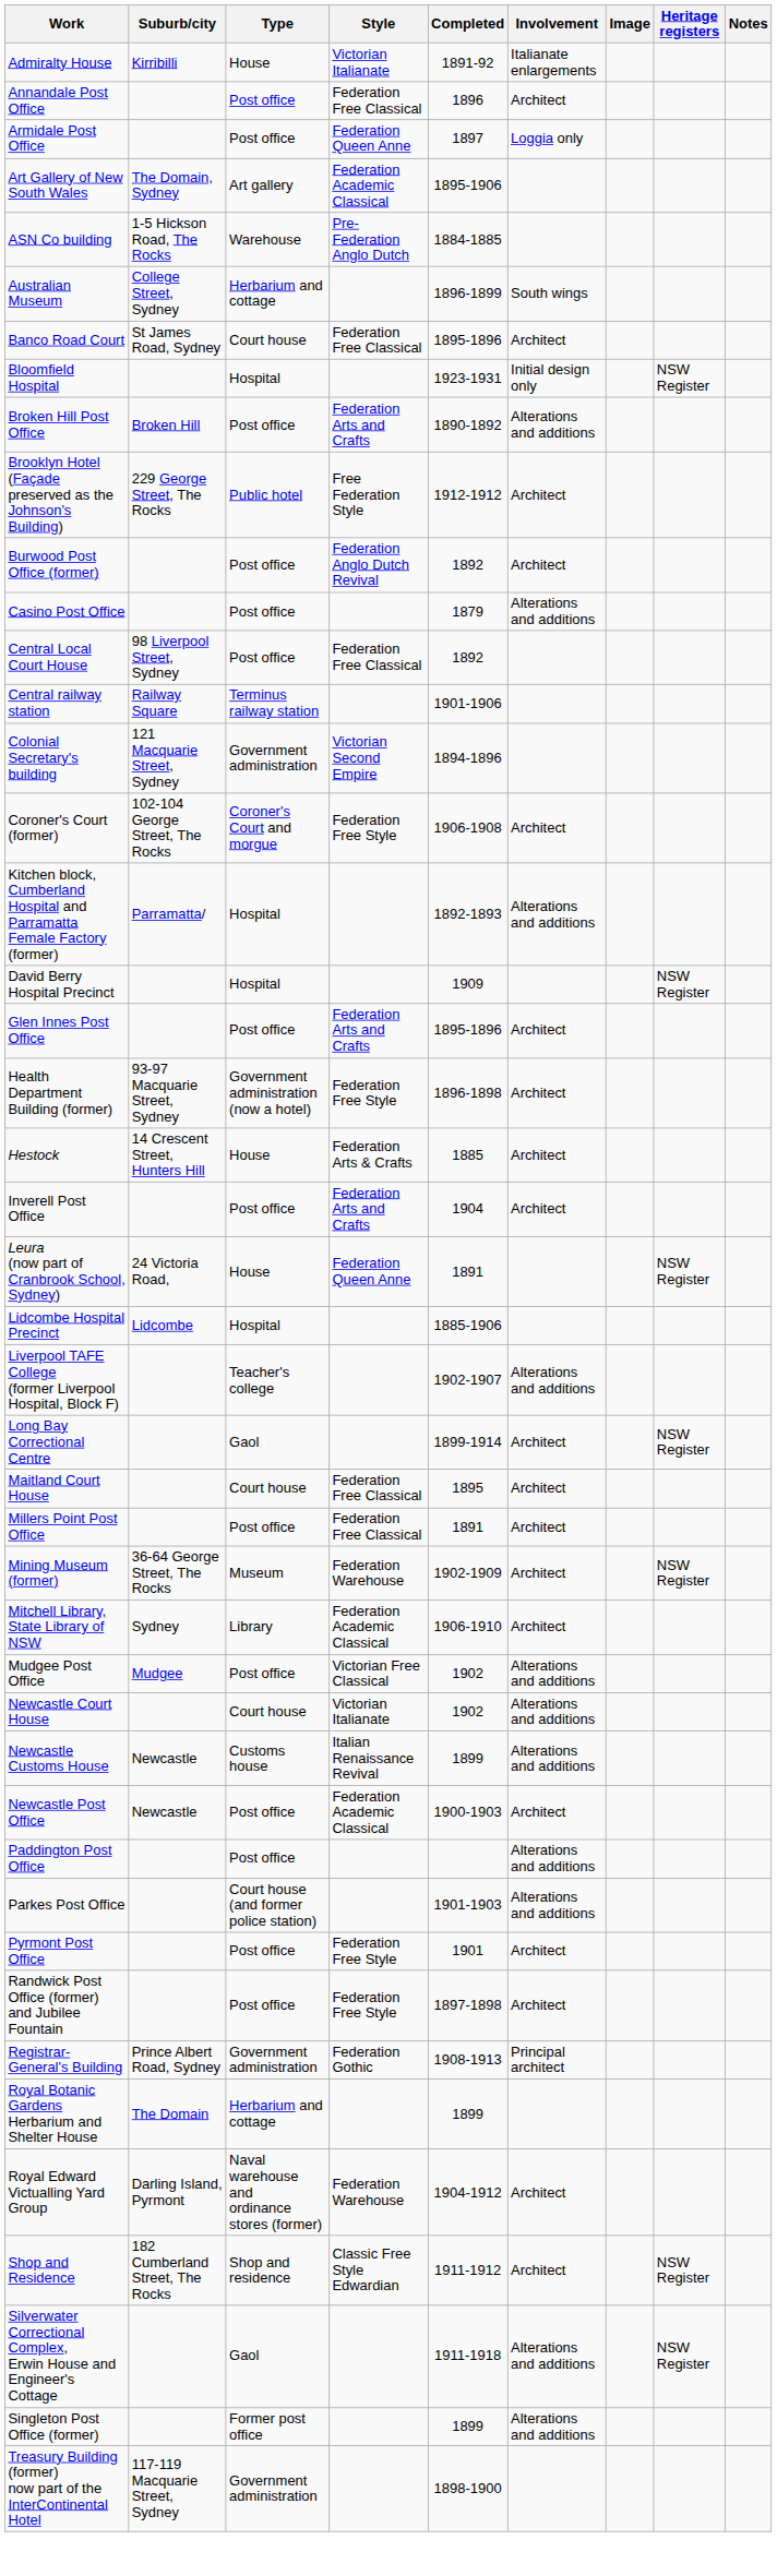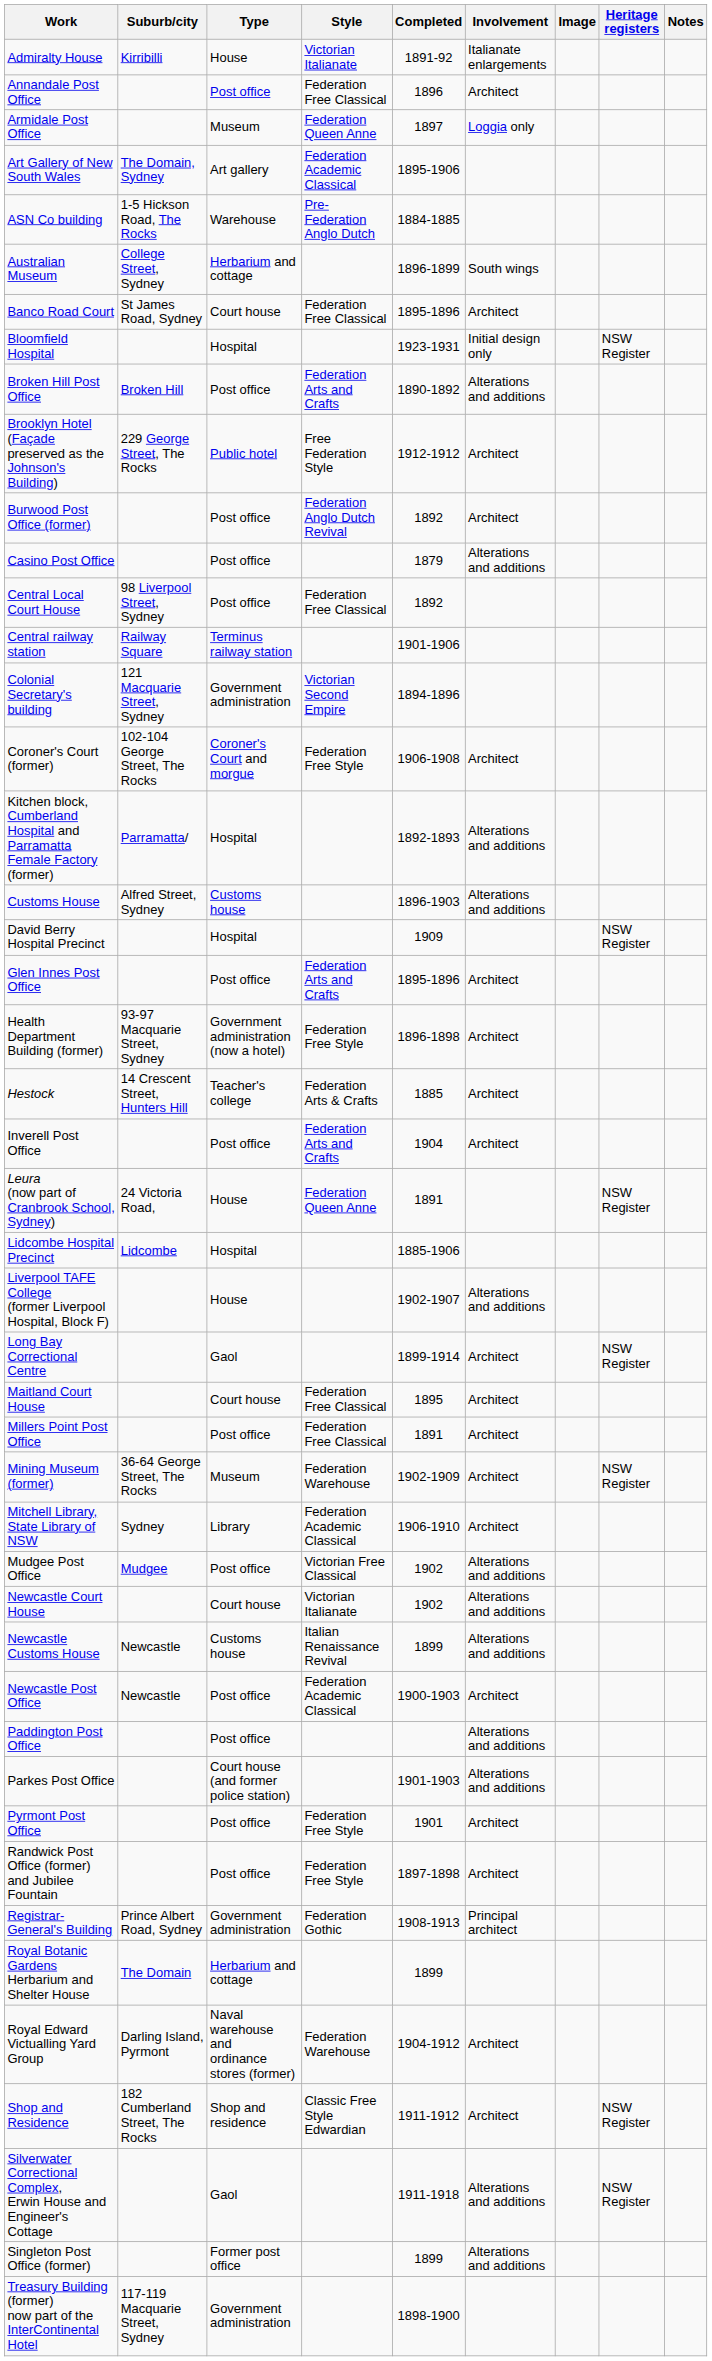Armidale Post Office | Type: Post office -> Museum
+ row: Customs House | Alfred Street, Sydney | Customs house | 1896-1903 | Alterations and additions
Hestock | Type: House -> Teacher's college
Liverpool TAFE College (former Liverpool Hospital, Block F) | Type: Teacher's college -> House
